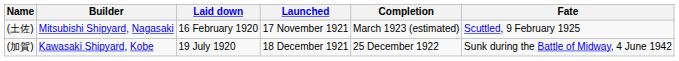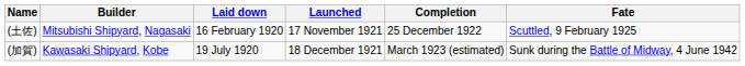(土佐) | Completion: March 1923 (estimated) -> 25 December 1922
(加賀) | Completion: 25 December 1922 -> March 1923 (estimated)
